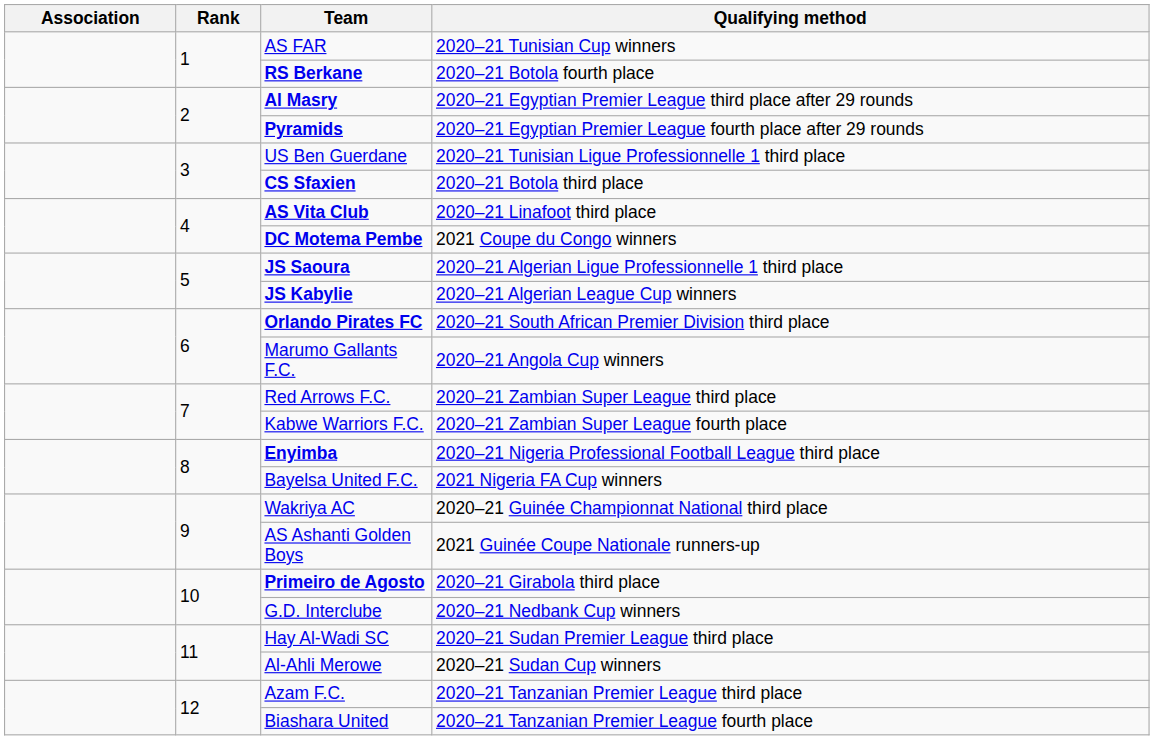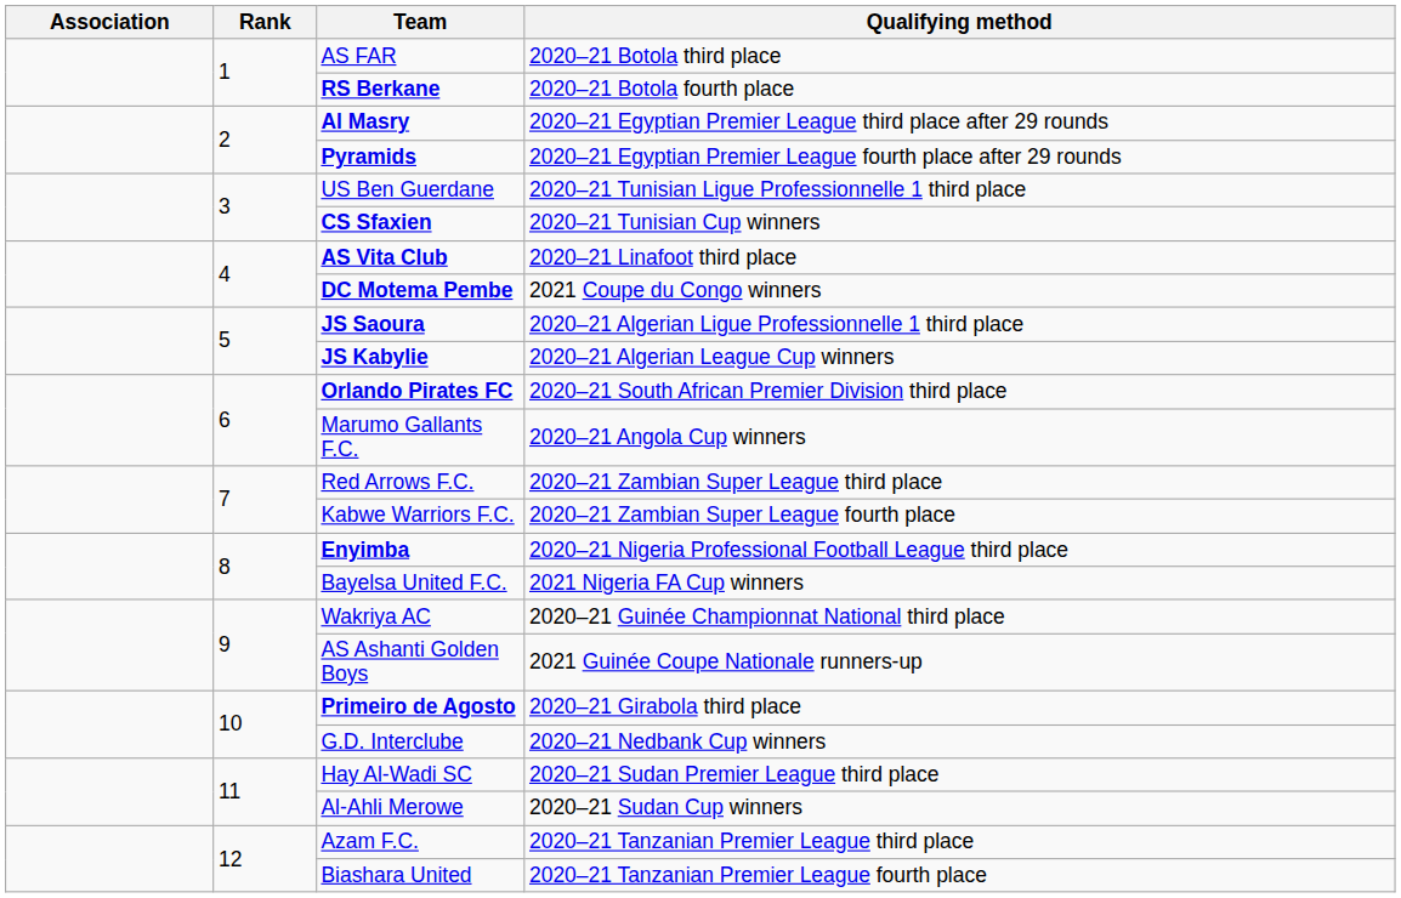AS FAR | Qualifying method: 2020–21 Tunisian Cup winners -> 2020–21 Botola third place
CS Sfaxien | Qualifying method: 2020–21 Botola third place -> 2020–21 Tunisian Cup winners
